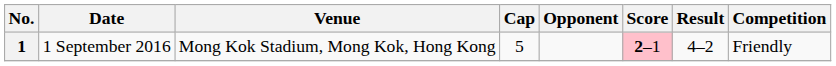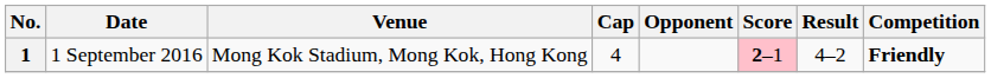1 | Cap: 5 -> 4
1 | Competition: normal -> bold
